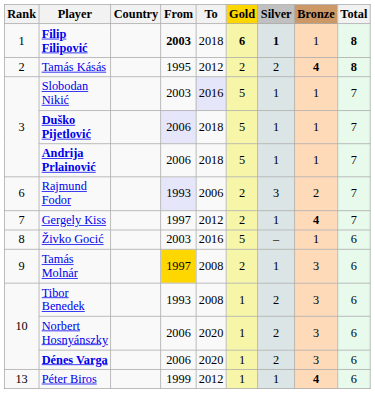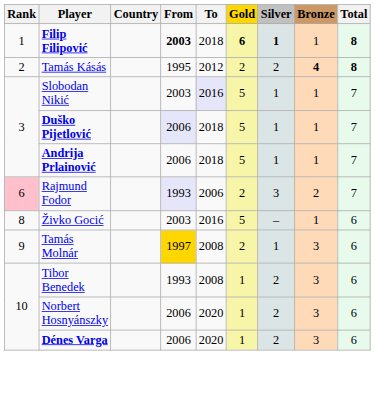Rajmund Fodor | Rank: no background -> pink background
- row: 7 | Gergely Kiss | 1997 | 2012 | 2 | 1 | 4 | 7
- row: 13 | Péter Biros | 1999 | 2012 | 1 | 1 | 4 | 6
